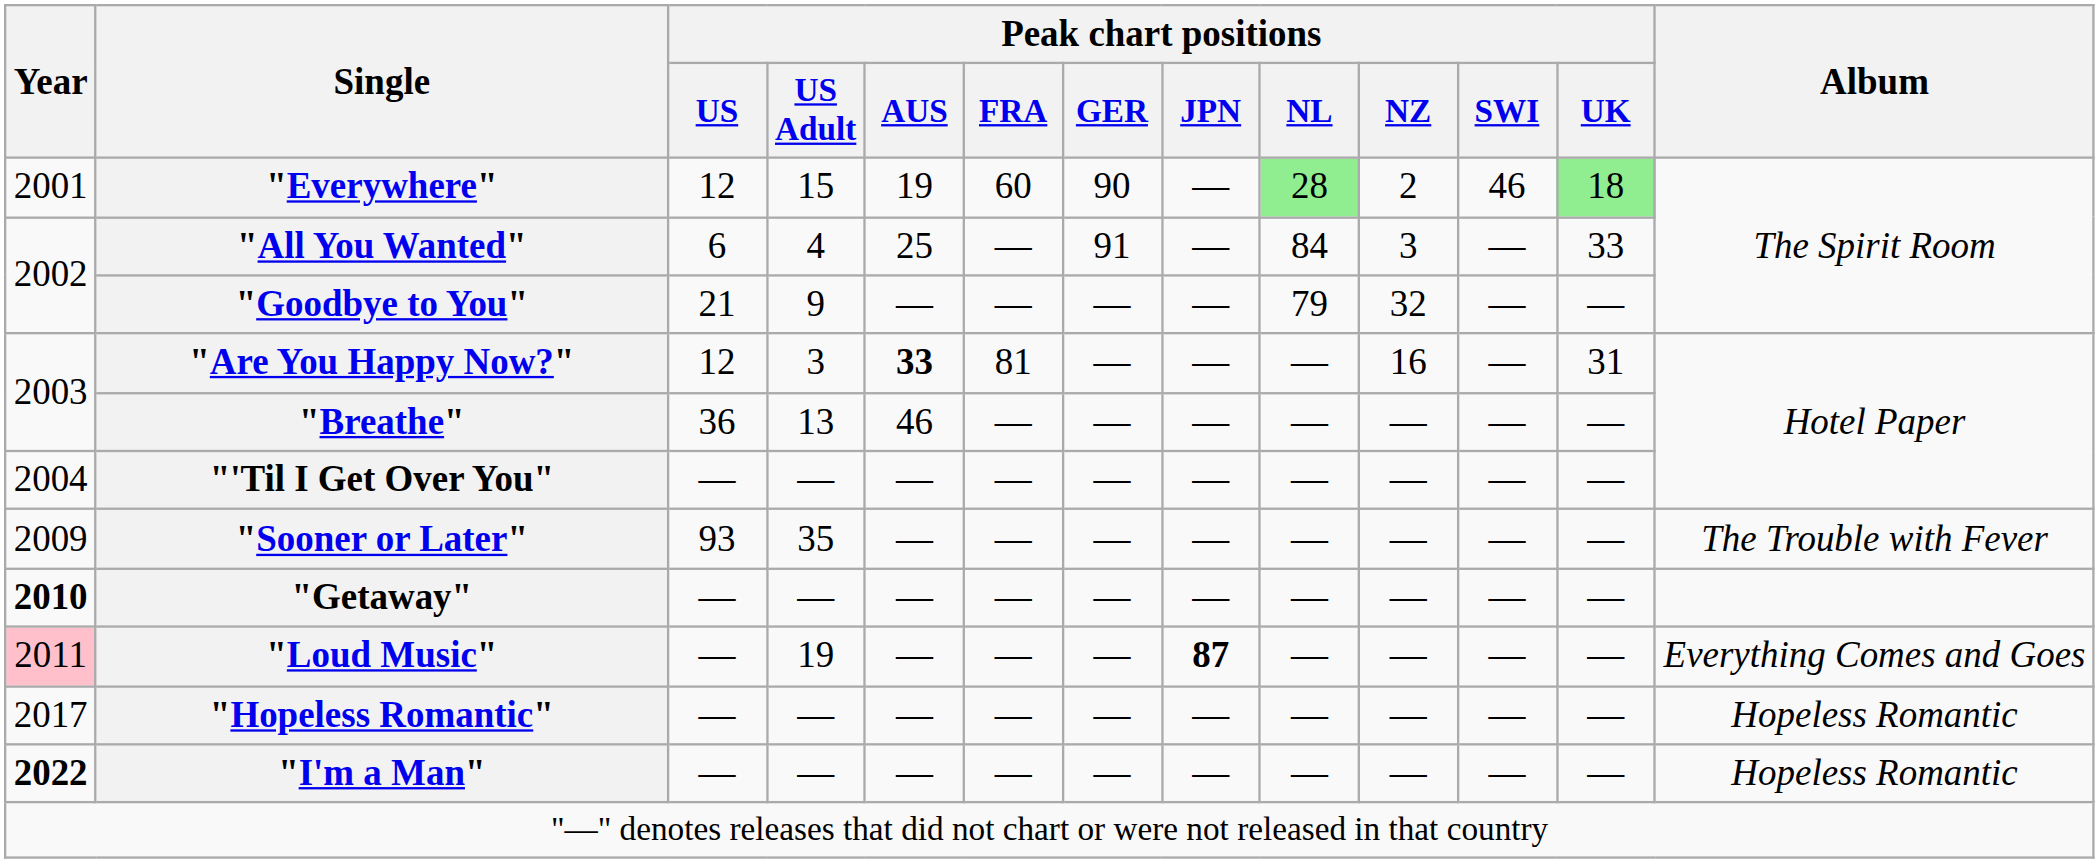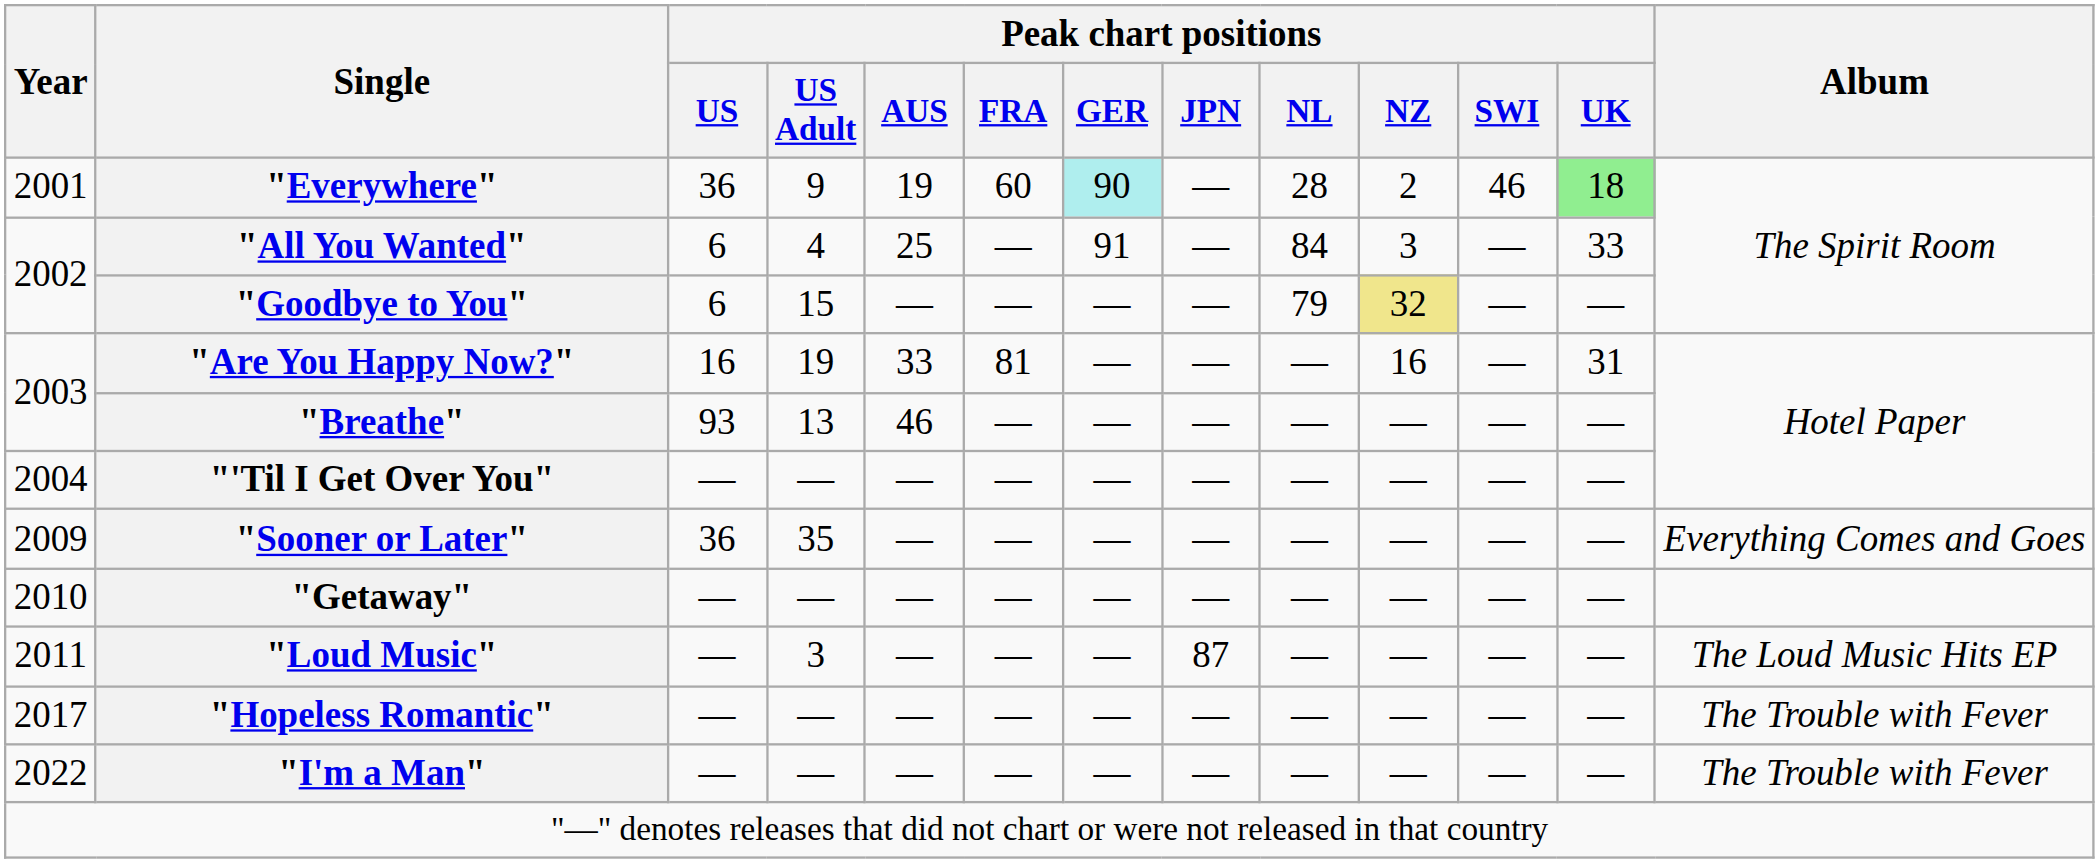"Everywhere" | Peak chart positions / US: 12 -> 36
"Everywhere" | Peak chart positions / US Adult: 15 -> 9
"Everywhere" | Peak chart positions / GER: no background -> paleturquoise background
"Everywhere" | Peak chart positions / NL: lightgreen background -> no background
"Goodbye to You" | Peak chart positions / US: 21 -> 6
"Goodbye to You" | Peak chart positions / US Adult: 9 -> 15
"Goodbye to You" | Peak chart positions / NZ: no background -> khaki background
"Are You Happy Now?" | Peak chart positions / US: 12 -> 16
"Are You Happy Now?" | Peak chart positions / US Adult: 3 -> 19
"Are You Happy Now?" | Peak chart positions / AUS: bold -> normal
"Breathe" | Peak chart positions / US: 36 -> 93
"Sooner or Later" | Peak chart positions / US: 93 -> 36
"Sooner or Later" | Album: The Trouble with Fever -> Everything Comes and Goes
"Getaway" | Year: bold -> normal
"Loud Music" | Year: pink background -> no background
"Loud Music" | Peak chart positions / US Adult: 19 -> 3
"Loud Music" | Peak chart positions / JPN: bold -> normal
"Loud Music" | Album: Everything Comes and Goes -> The Loud Music Hits EP
"Hopeless Romantic" | Album: Hopeless Romantic -> The Trouble with Fever
"I'm a Man" | Year: bold -> normal
"I'm a Man" | Album: Hopeless Romantic -> The Trouble with Fever
